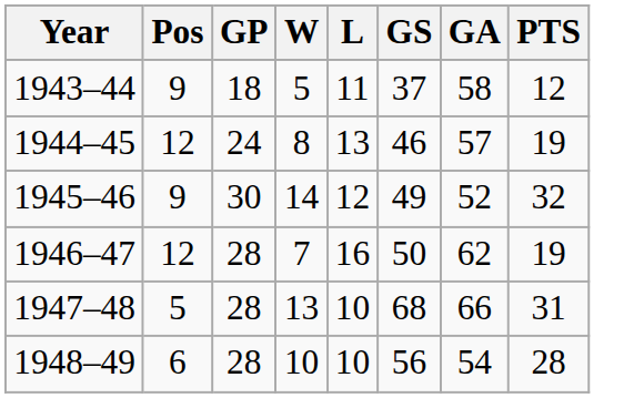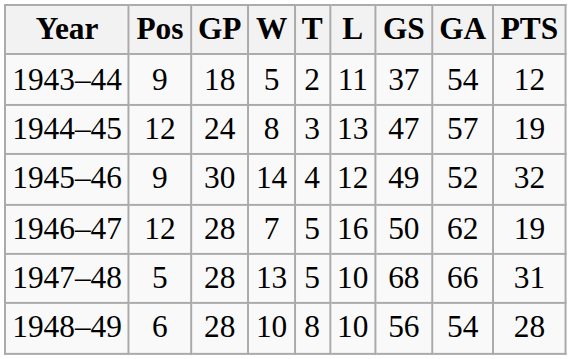+ column: T | 2 | 3 | 4 | 5 | 5 | 8
1943–44 | GA: 58 -> 54
1944–45 | GS: 46 -> 47
